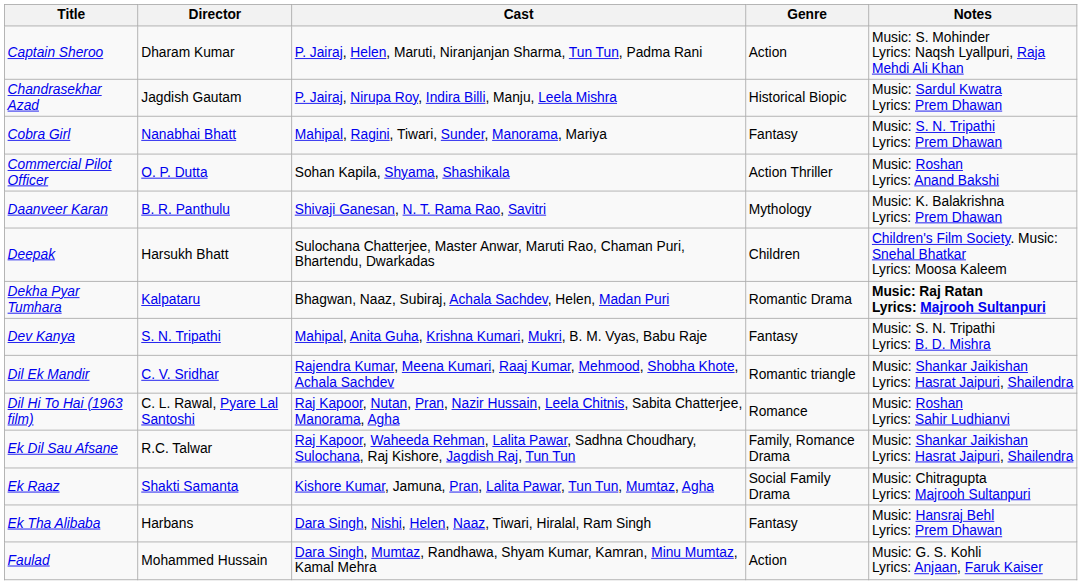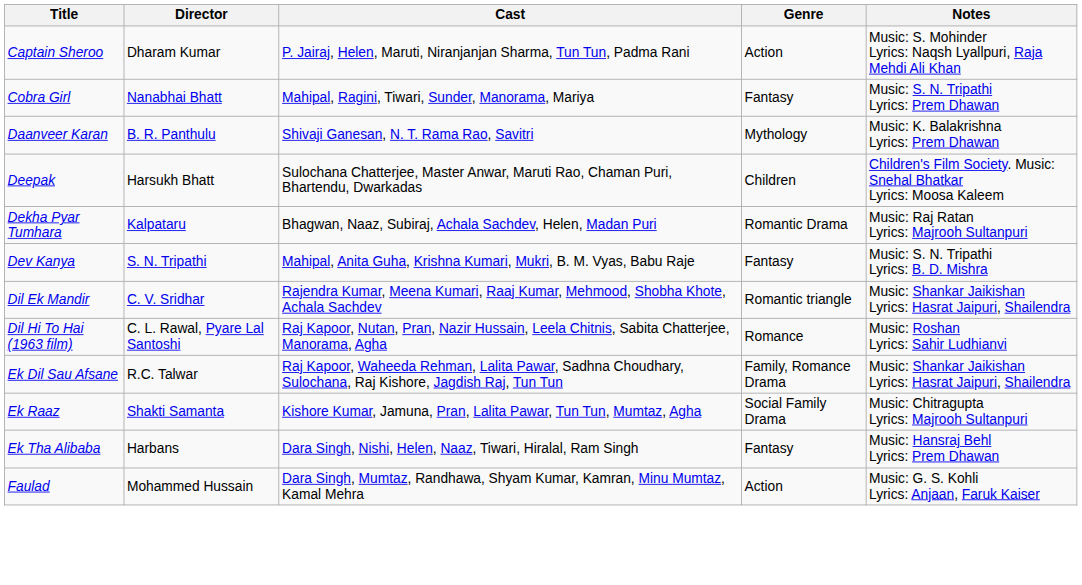- row: Chandrasekhar Azad | Jagdish Gautam | P. Jairaj, Nirupa Roy, Indira Billi, Manju, Leela Mishra | Historical Biopic | Music: Sardul Kwatra Lyrics: Prem Dhawan
- row: Commercial Pilot Officer | O. P. Dutta | Sohan Kapila, Shyama, Shashikala | Action Thriller | Music: Roshan Lyrics: Anand Bakshi
Dekha Pyar Tumhara | Notes: bold -> normal
